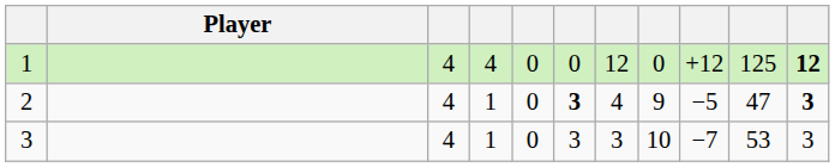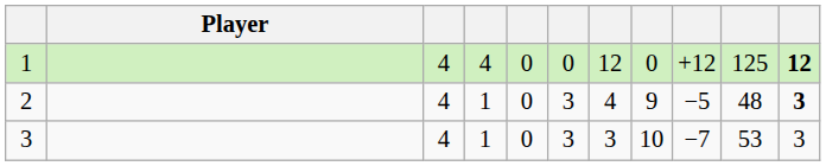2 | column 6: bold -> normal
2 | column 10: 47 -> 48
